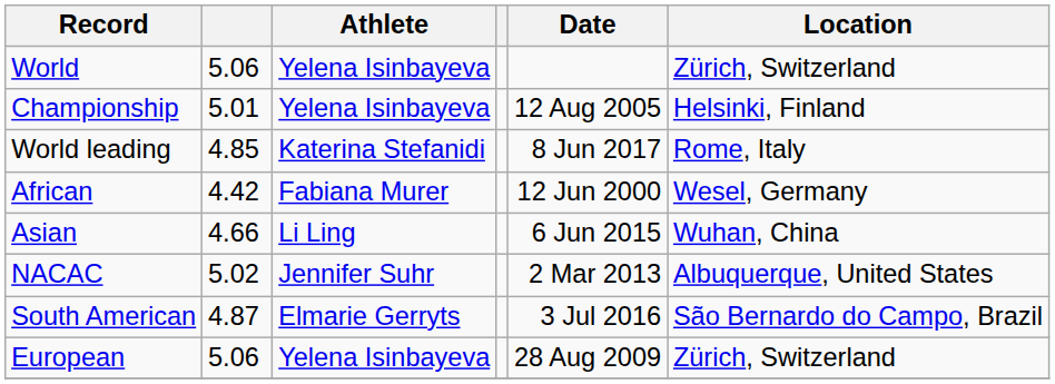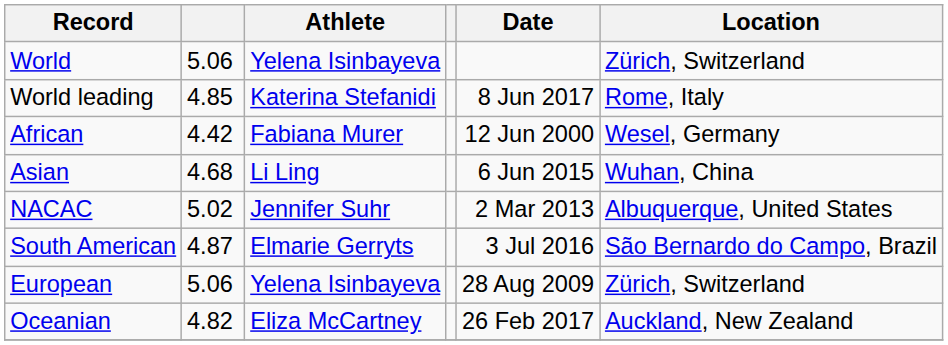- row: Championship | 5.01 | Yelena Isinbayeva | 12 Aug 2005 | Helsinki, Finland
Asian | column 2: 4.66 -> 4.68
+ row: Oceanian | 4.82 | Eliza McCartney | 26 Feb 2017 | Auckland, New Zealand
